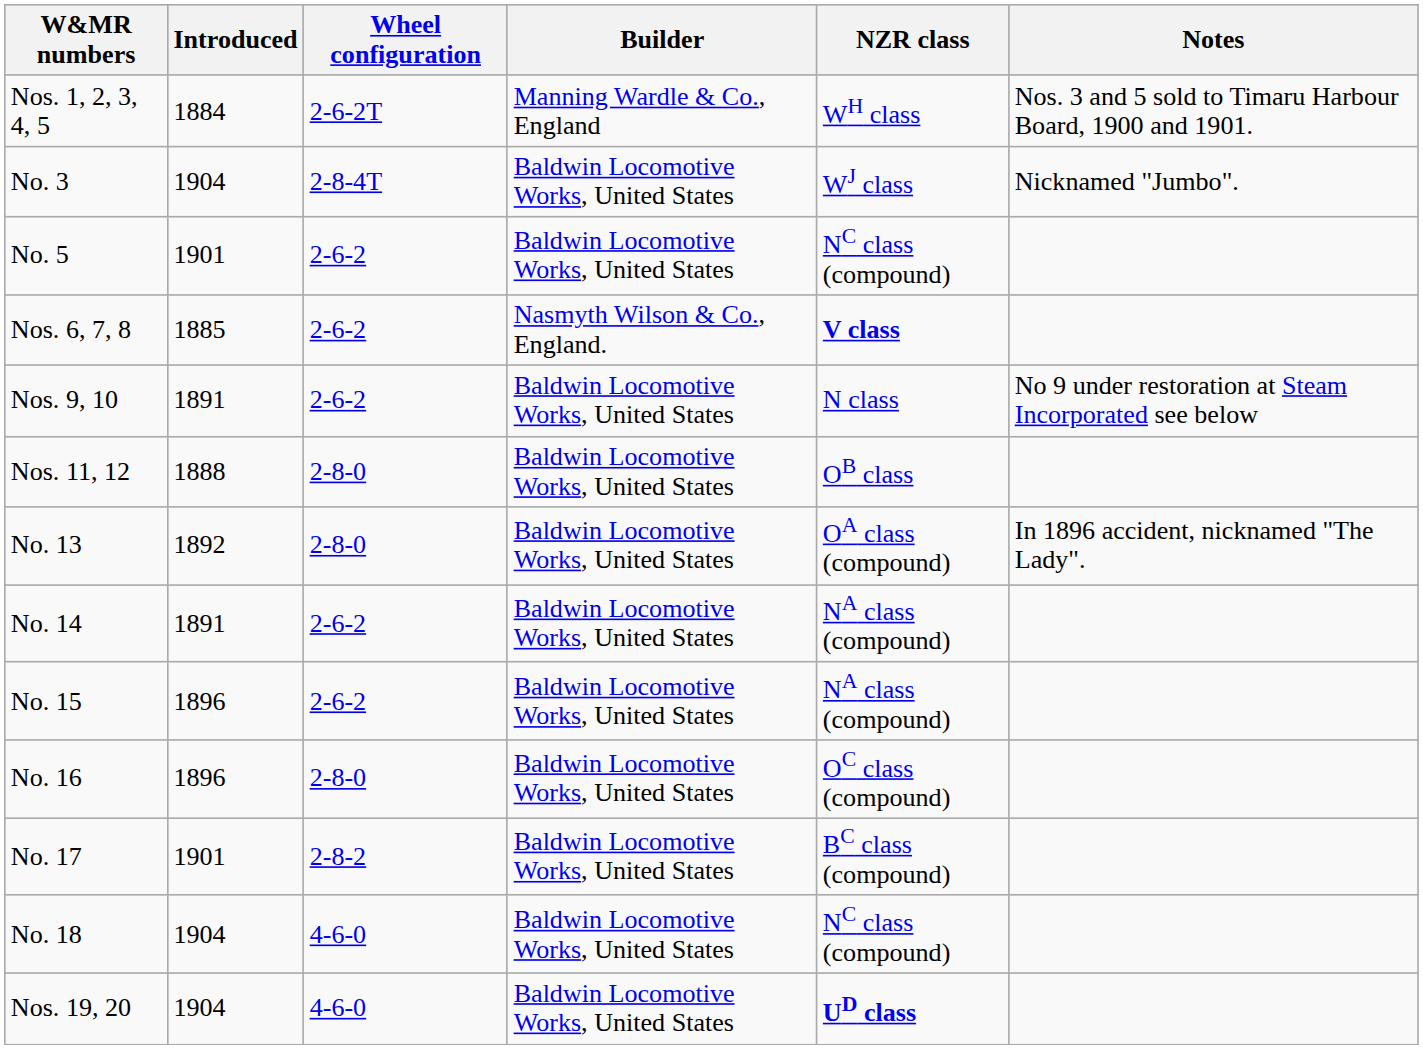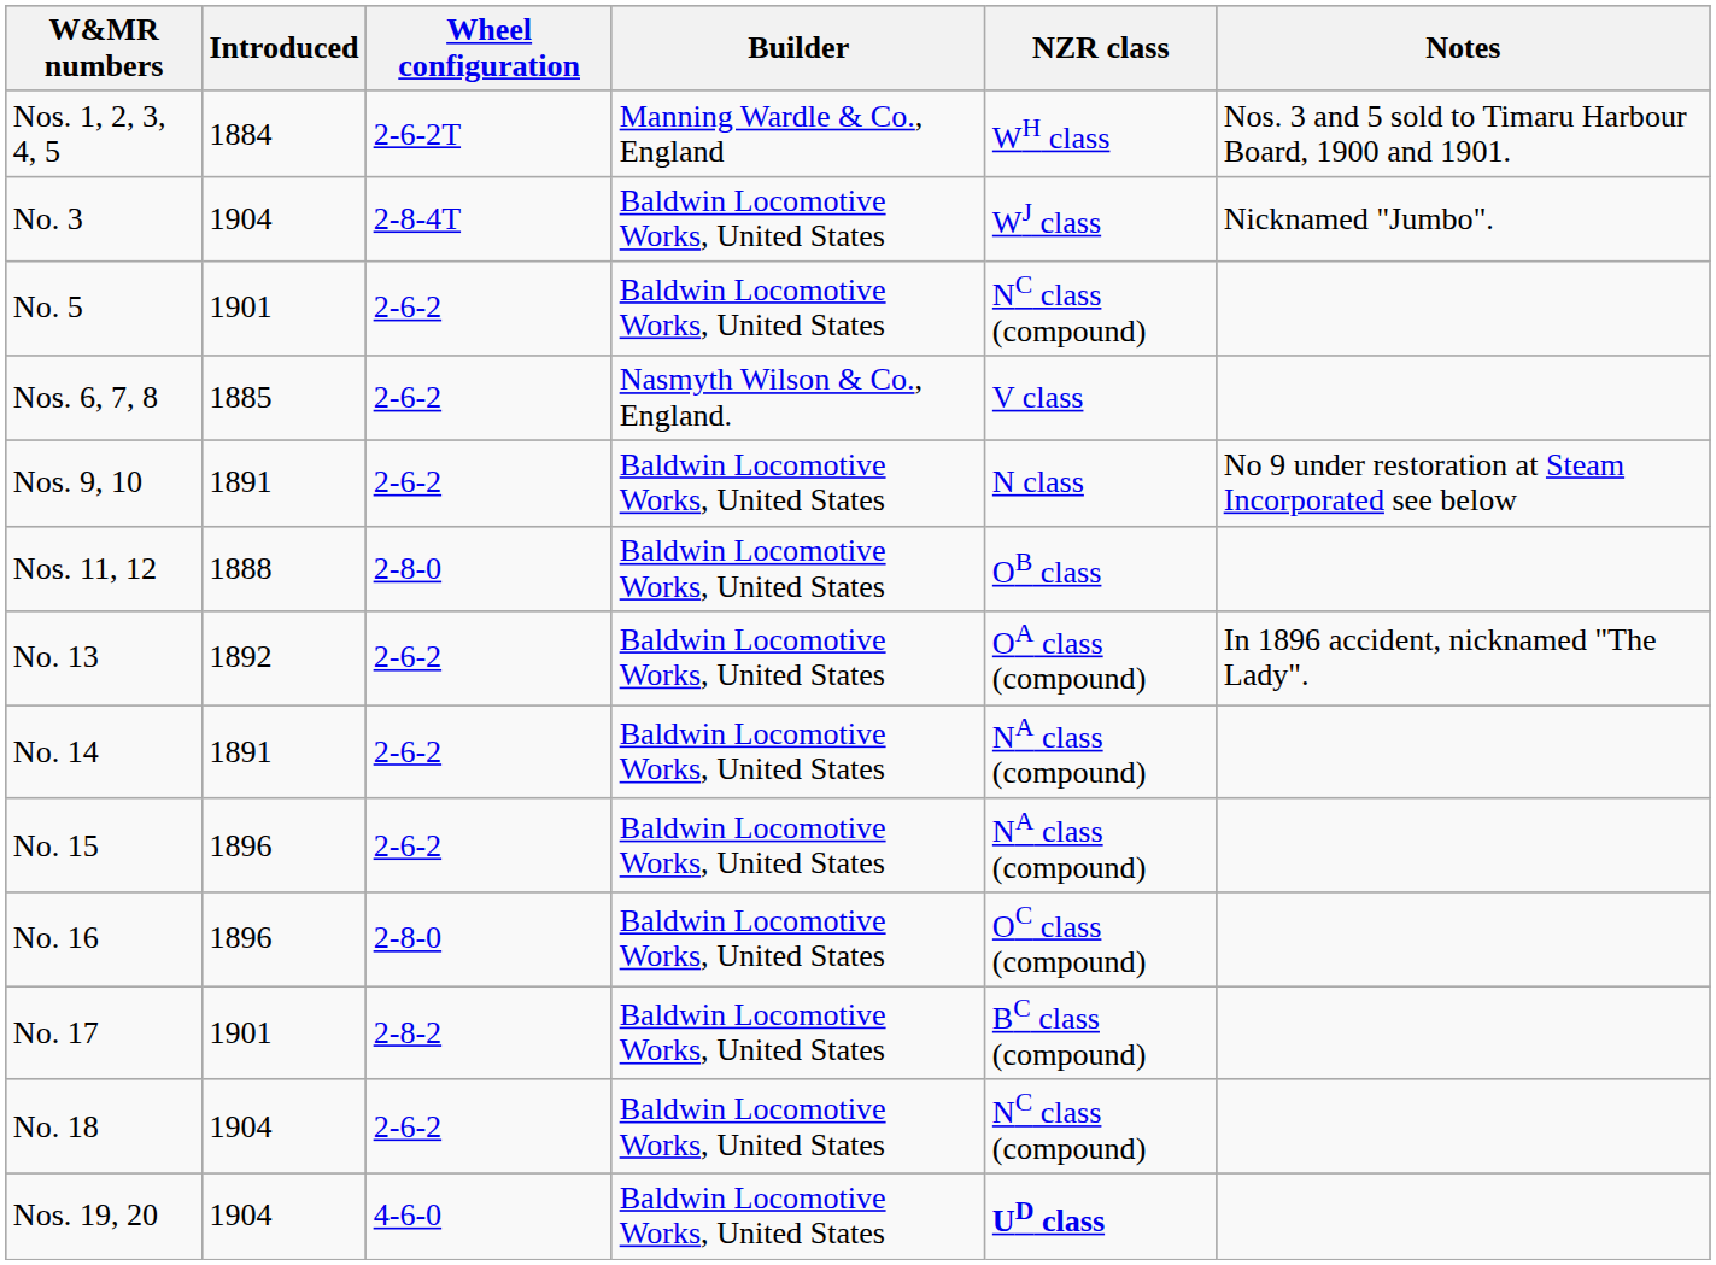Nos. 6, 7, 8 | NZR class: bold -> normal
No. 13 | Wheel configuration: 2-8-0 -> 2-6-2
No. 18 | Wheel configuration: 4-6-0 -> 2-6-2
